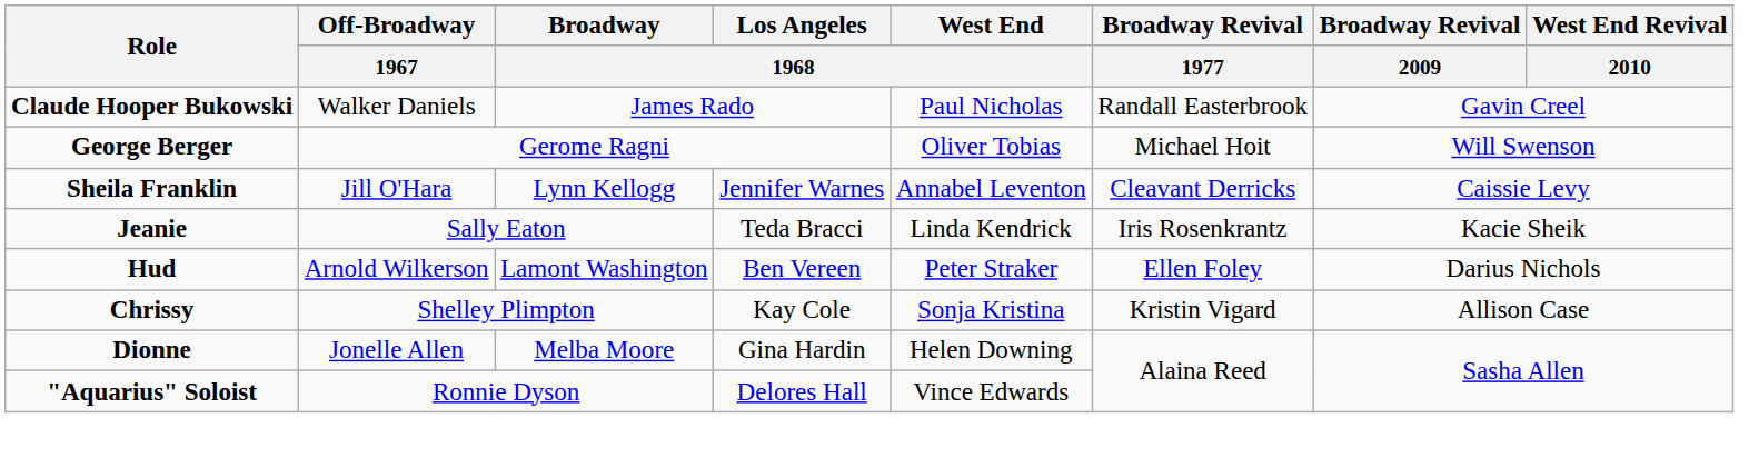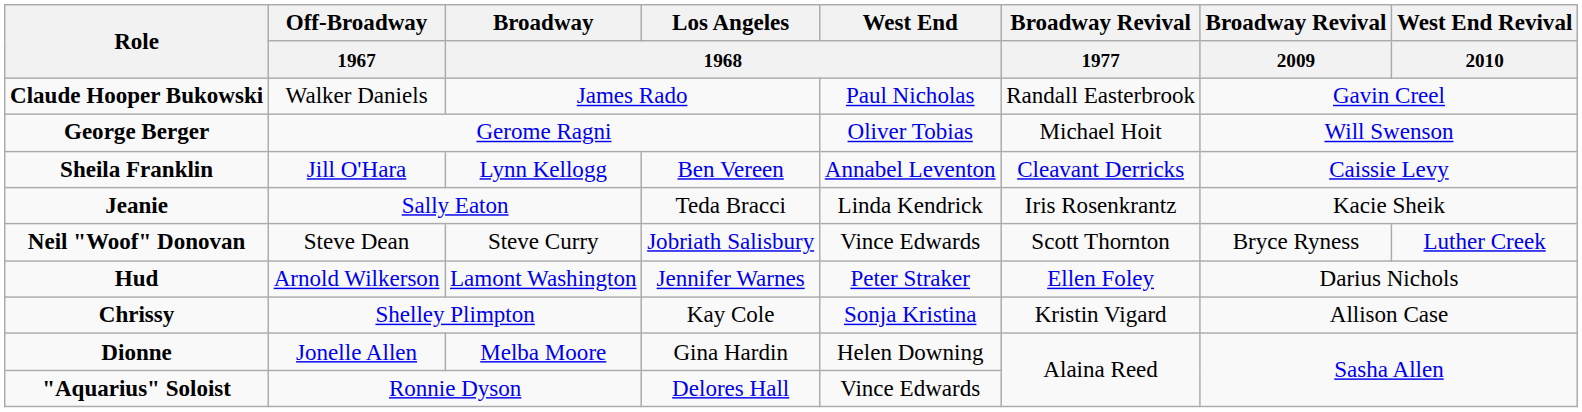Sheila Franklin | Los Angeles / 1968: Jennifer Warnes -> Ben Vereen
+ row: Neil "Woof" Donovan | Steve Dean | Steve Curry | Jobriath Salisbury | Vince Edwards | Scott Thornton | Bryce Ryness | Luther Creek
Hud | Los Angeles / 1968: Ben Vereen -> Jennifer Warnes
